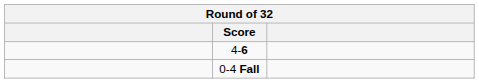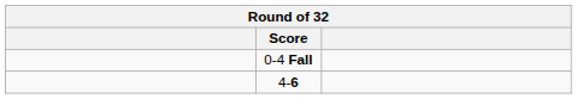rows swapped: 0-4 Fall <-> 4-6
